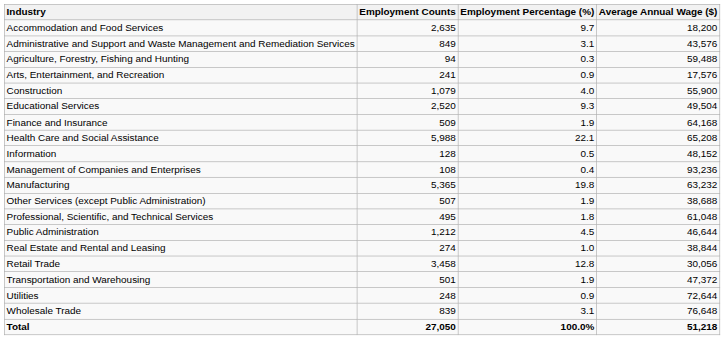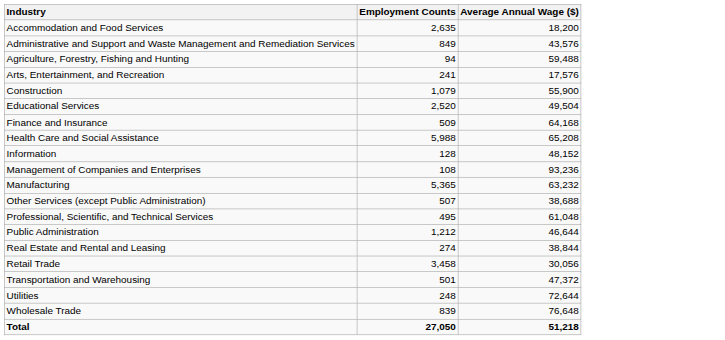- column: Employment Percentage (%) | 9.7 | 3.1 | 0.3 | 0.9 | 4.0 | 9.3 | 1.9 | 22.1 | 0.5 | 0.4 | 19.8 | 1.9 | 1.8 | 4.5 | 1.0 | 12.8 | 1.9 | 0.9 | 3.1 | 100.0%
